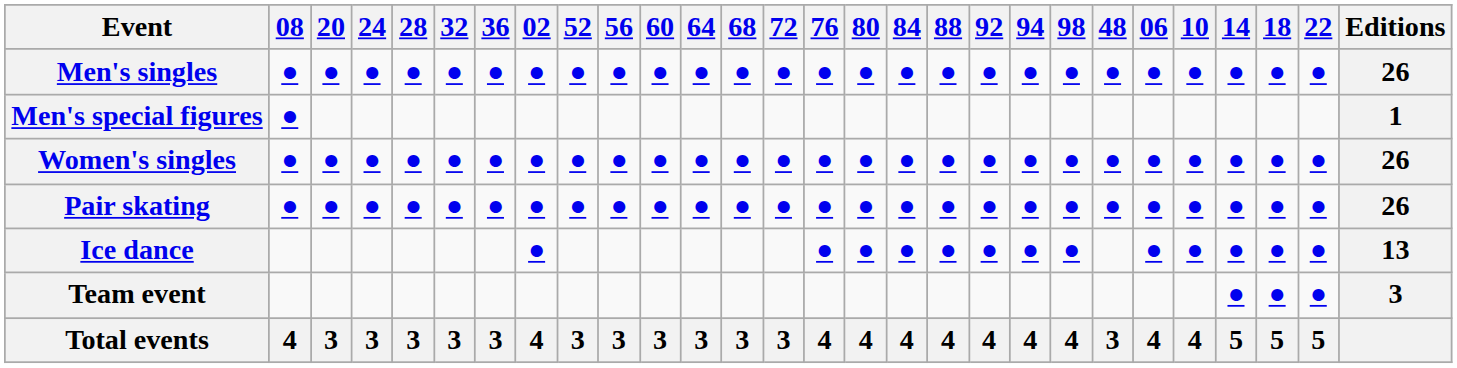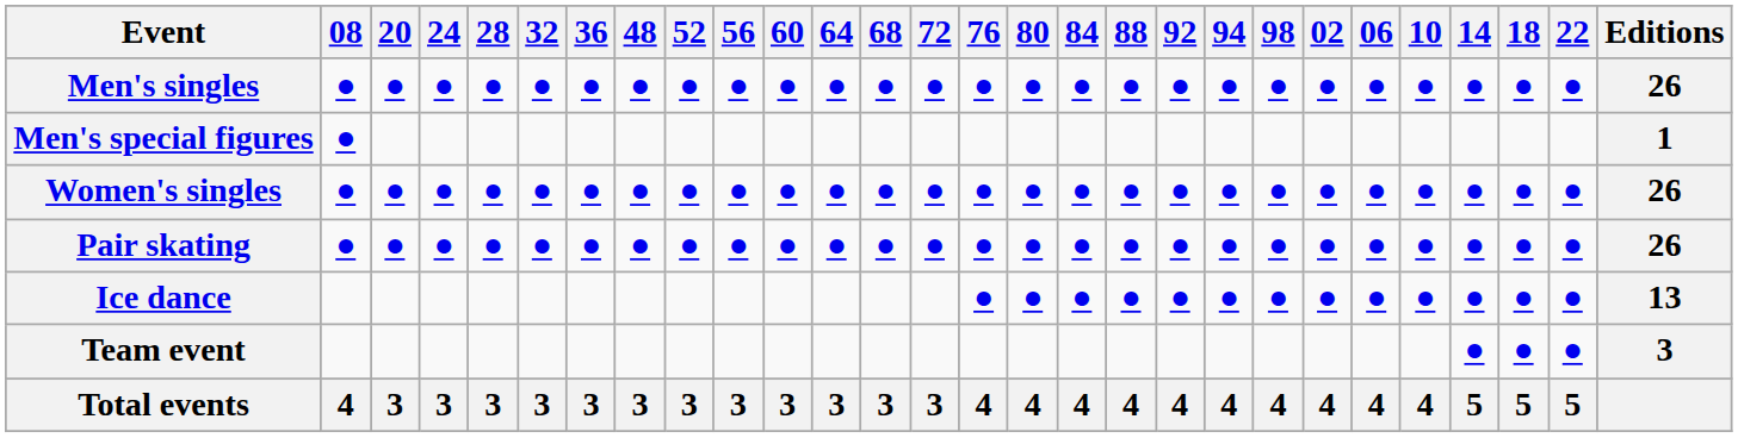columns swapped: 48 <-> 02
